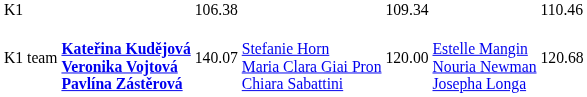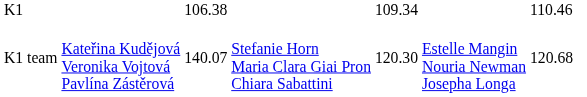K1 team | column 2: bold -> normal
K1 team | column 5: 120.00 -> 120.30
